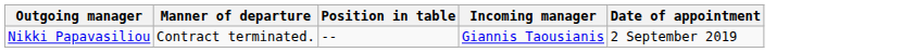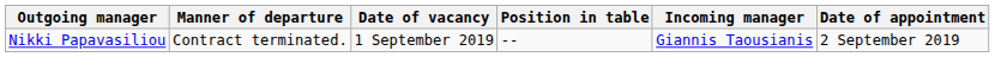+ column: Date of vacancy | 1 September 2019
